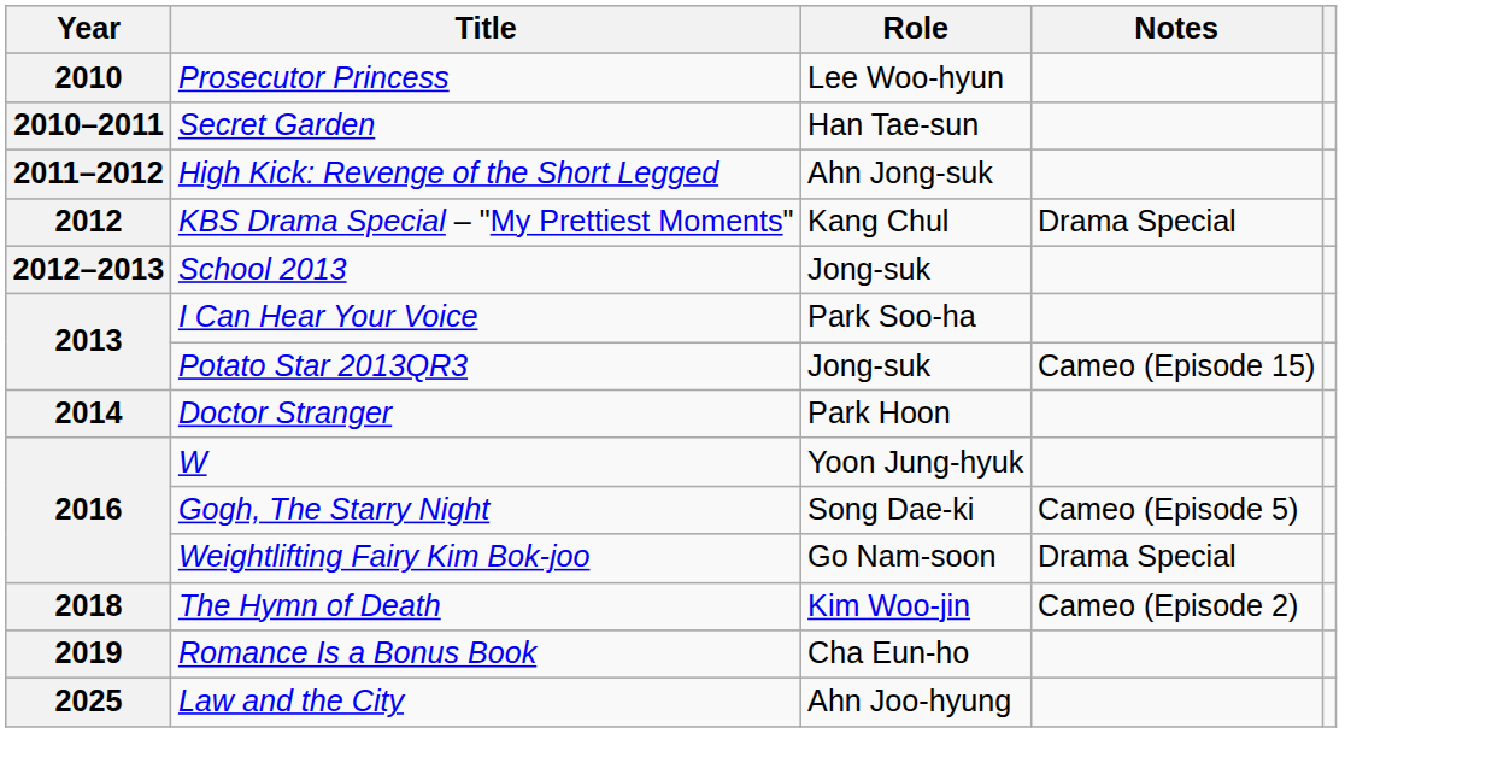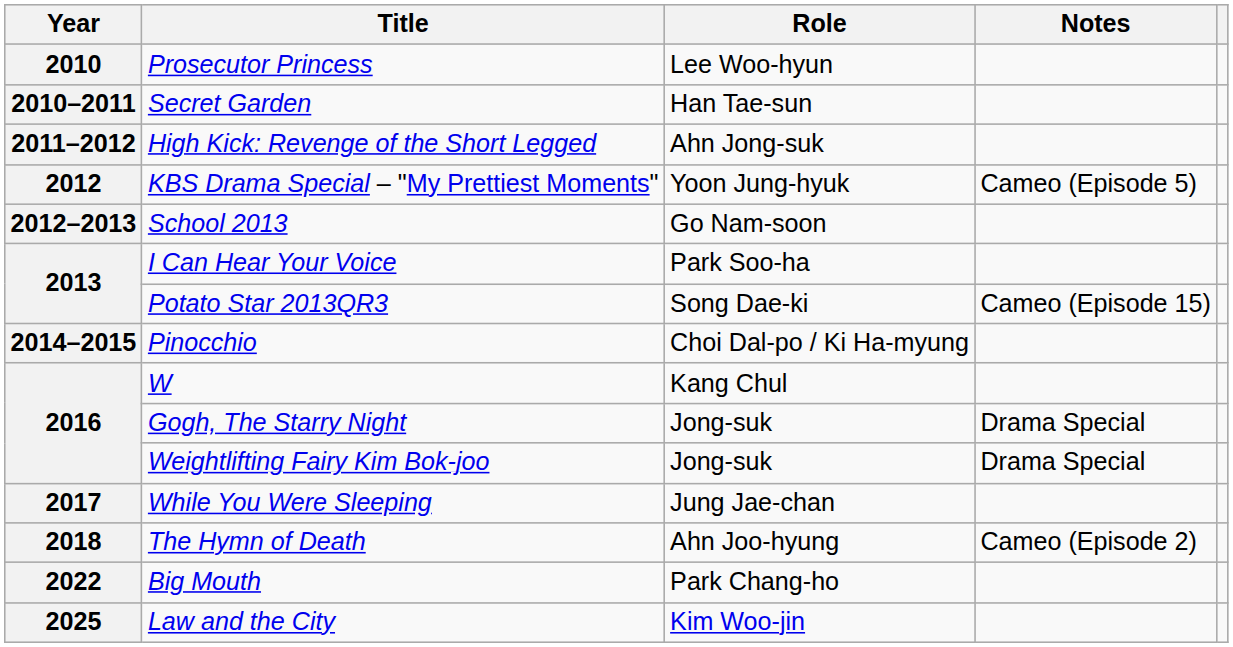KBS Drama Special – "My Prettiest Moments" | Role: Kang Chul -> Yoon Jung-hyuk
KBS Drama Special – "My Prettiest Moments" | Notes: Drama Special -> Cameo (Episode 5)
School 2013 | Role: Jong-suk -> Go Nam-soon
Potato Star 2013QR3 | Role: Jong-suk -> Song Dae-ki
- row: 2014 | Doctor Stranger | Park Hoon
+ row: 2014–2015 | Pinocchio | Choi Dal-po / Ki Ha-myung
W | Role: Yoon Jung-hyuk -> Kang Chul
Gogh, The Starry Night | Role: Song Dae-ki -> Jong-suk
Gogh, The Starry Night | Notes: Cameo (Episode 5) -> Drama Special
Weightlifting Fairy Kim Bok-joo | Role: Go Nam-soon -> Jong-suk
+ row: 2017 | While You Were Sleeping | Jung Jae-chan
The Hymn of Death | Role: Kim Woo-jin -> Ahn Joo-hyung
- row: 2019 | Romance Is a Bonus Book | Cha Eun-ho
+ row: 2022 | Big Mouth | Park Chang-ho
Law and the City | Role: Ahn Joo-hyung -> Kim Woo-jin
